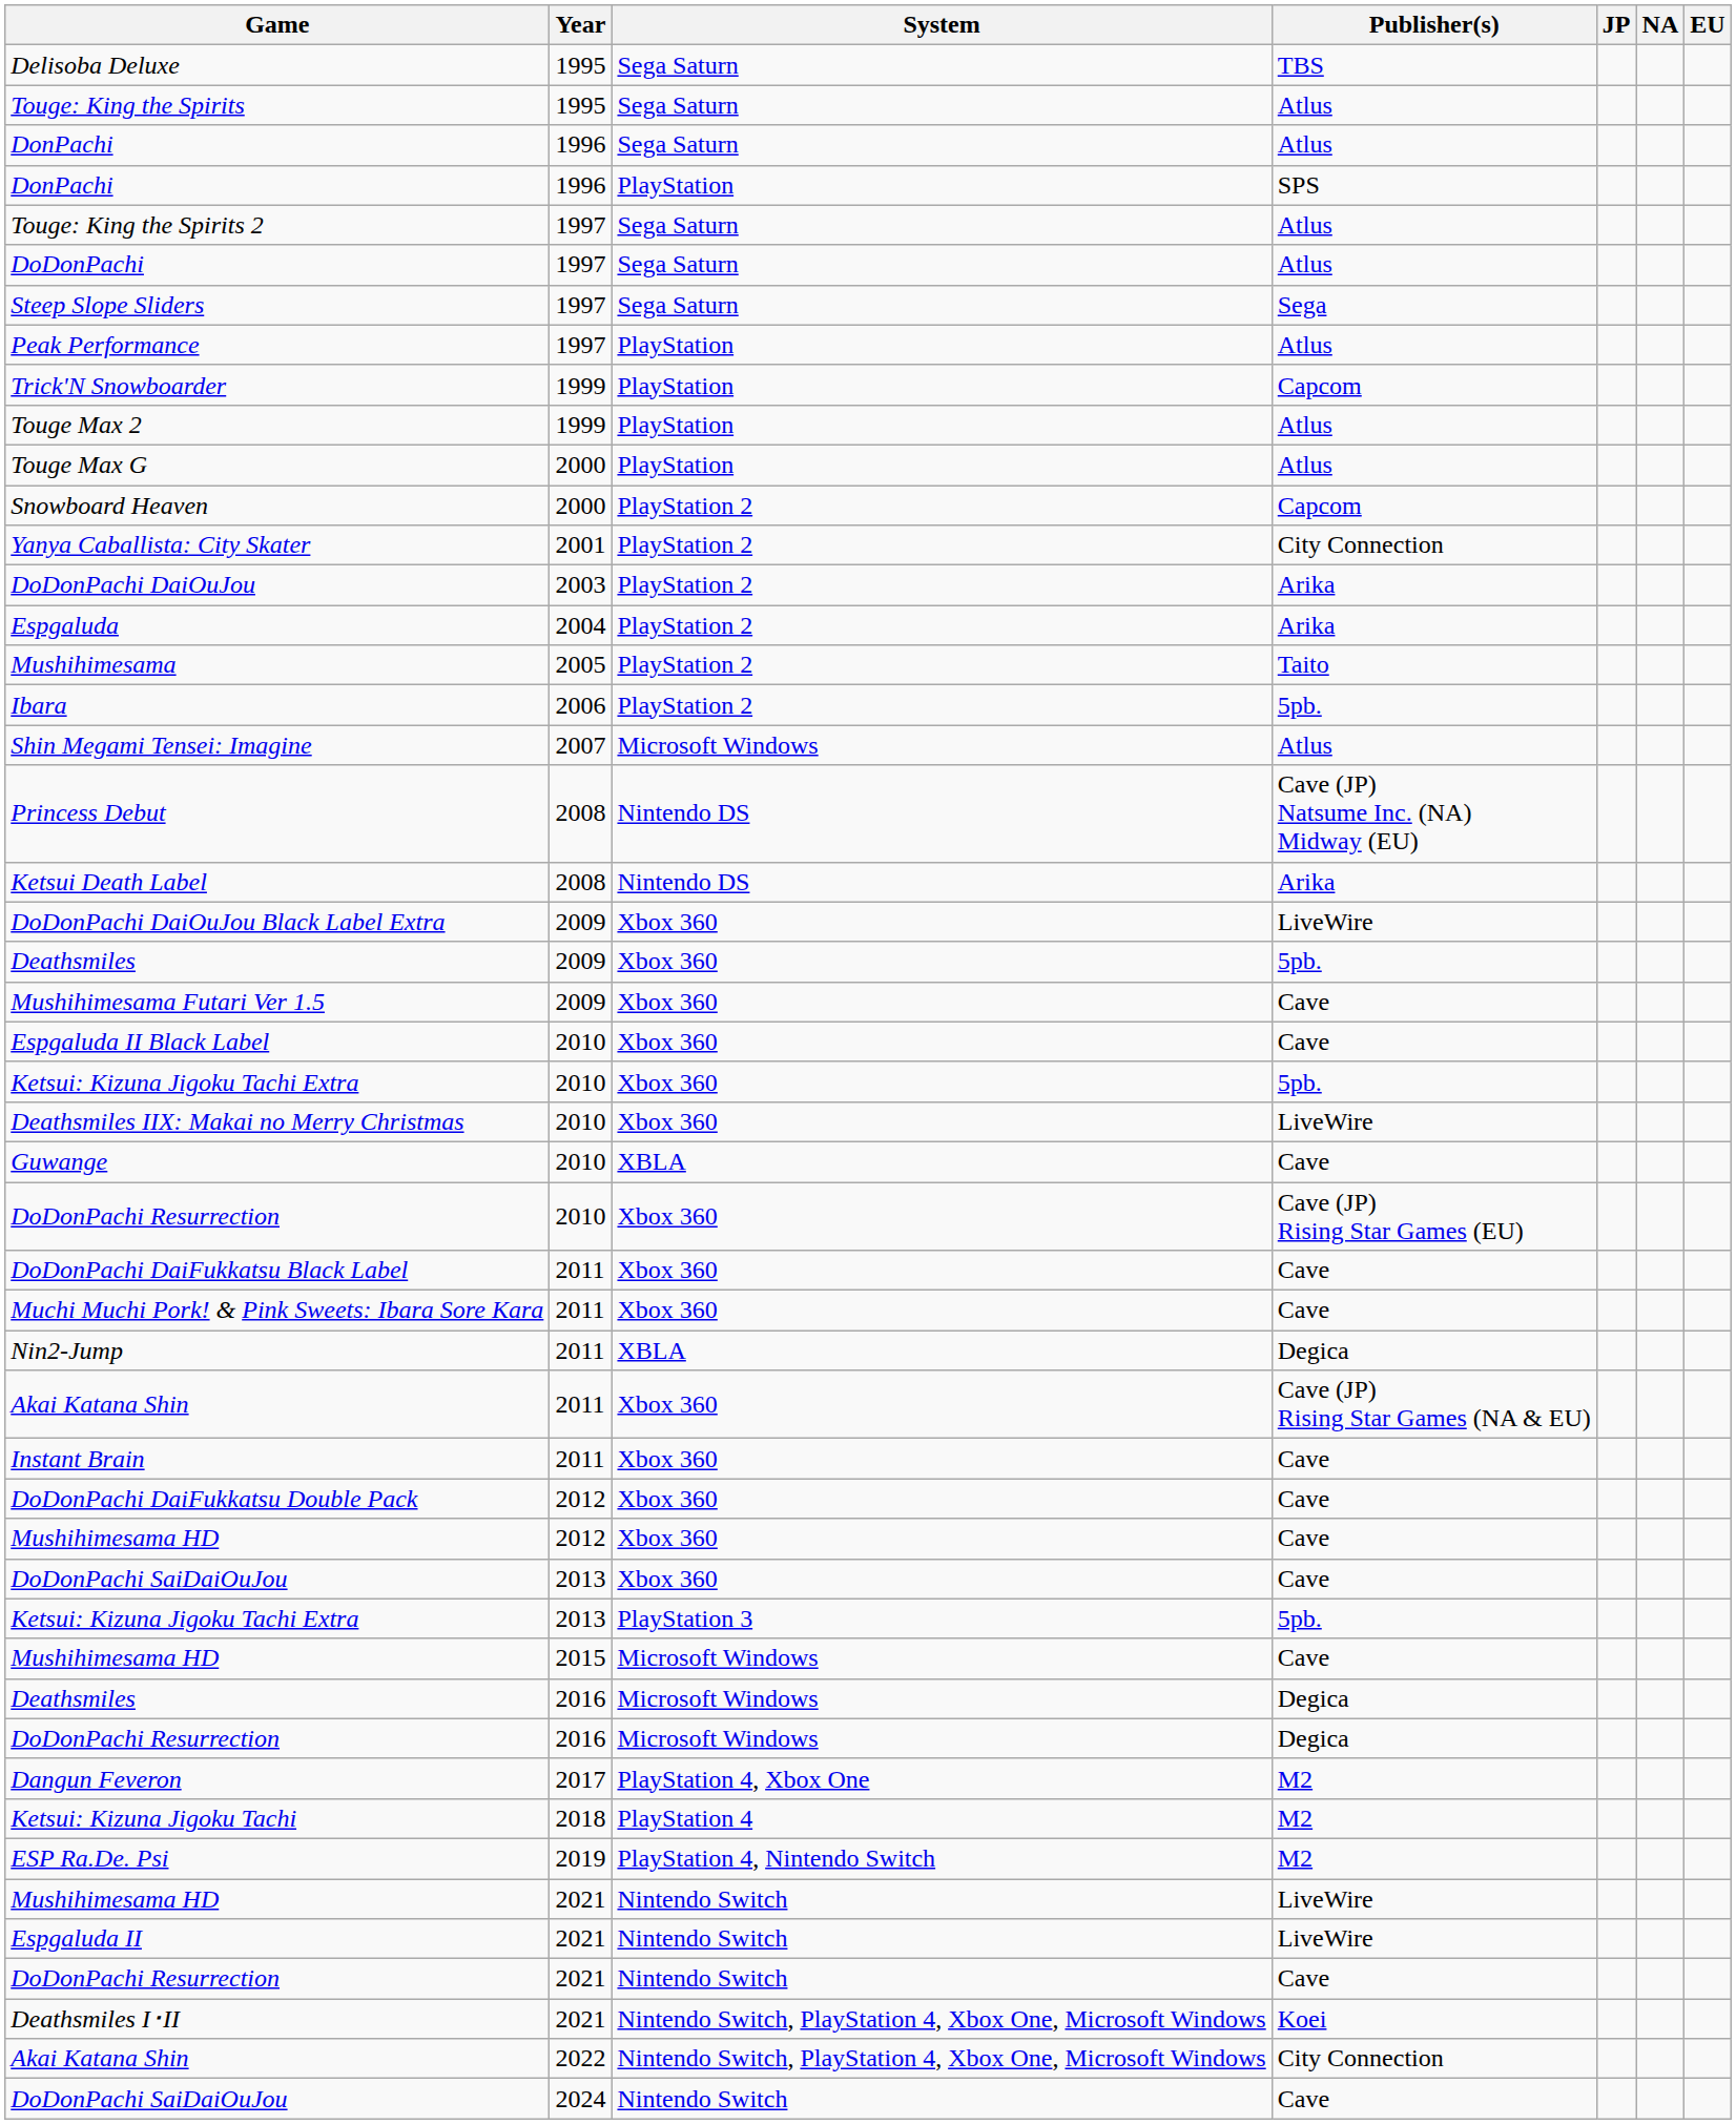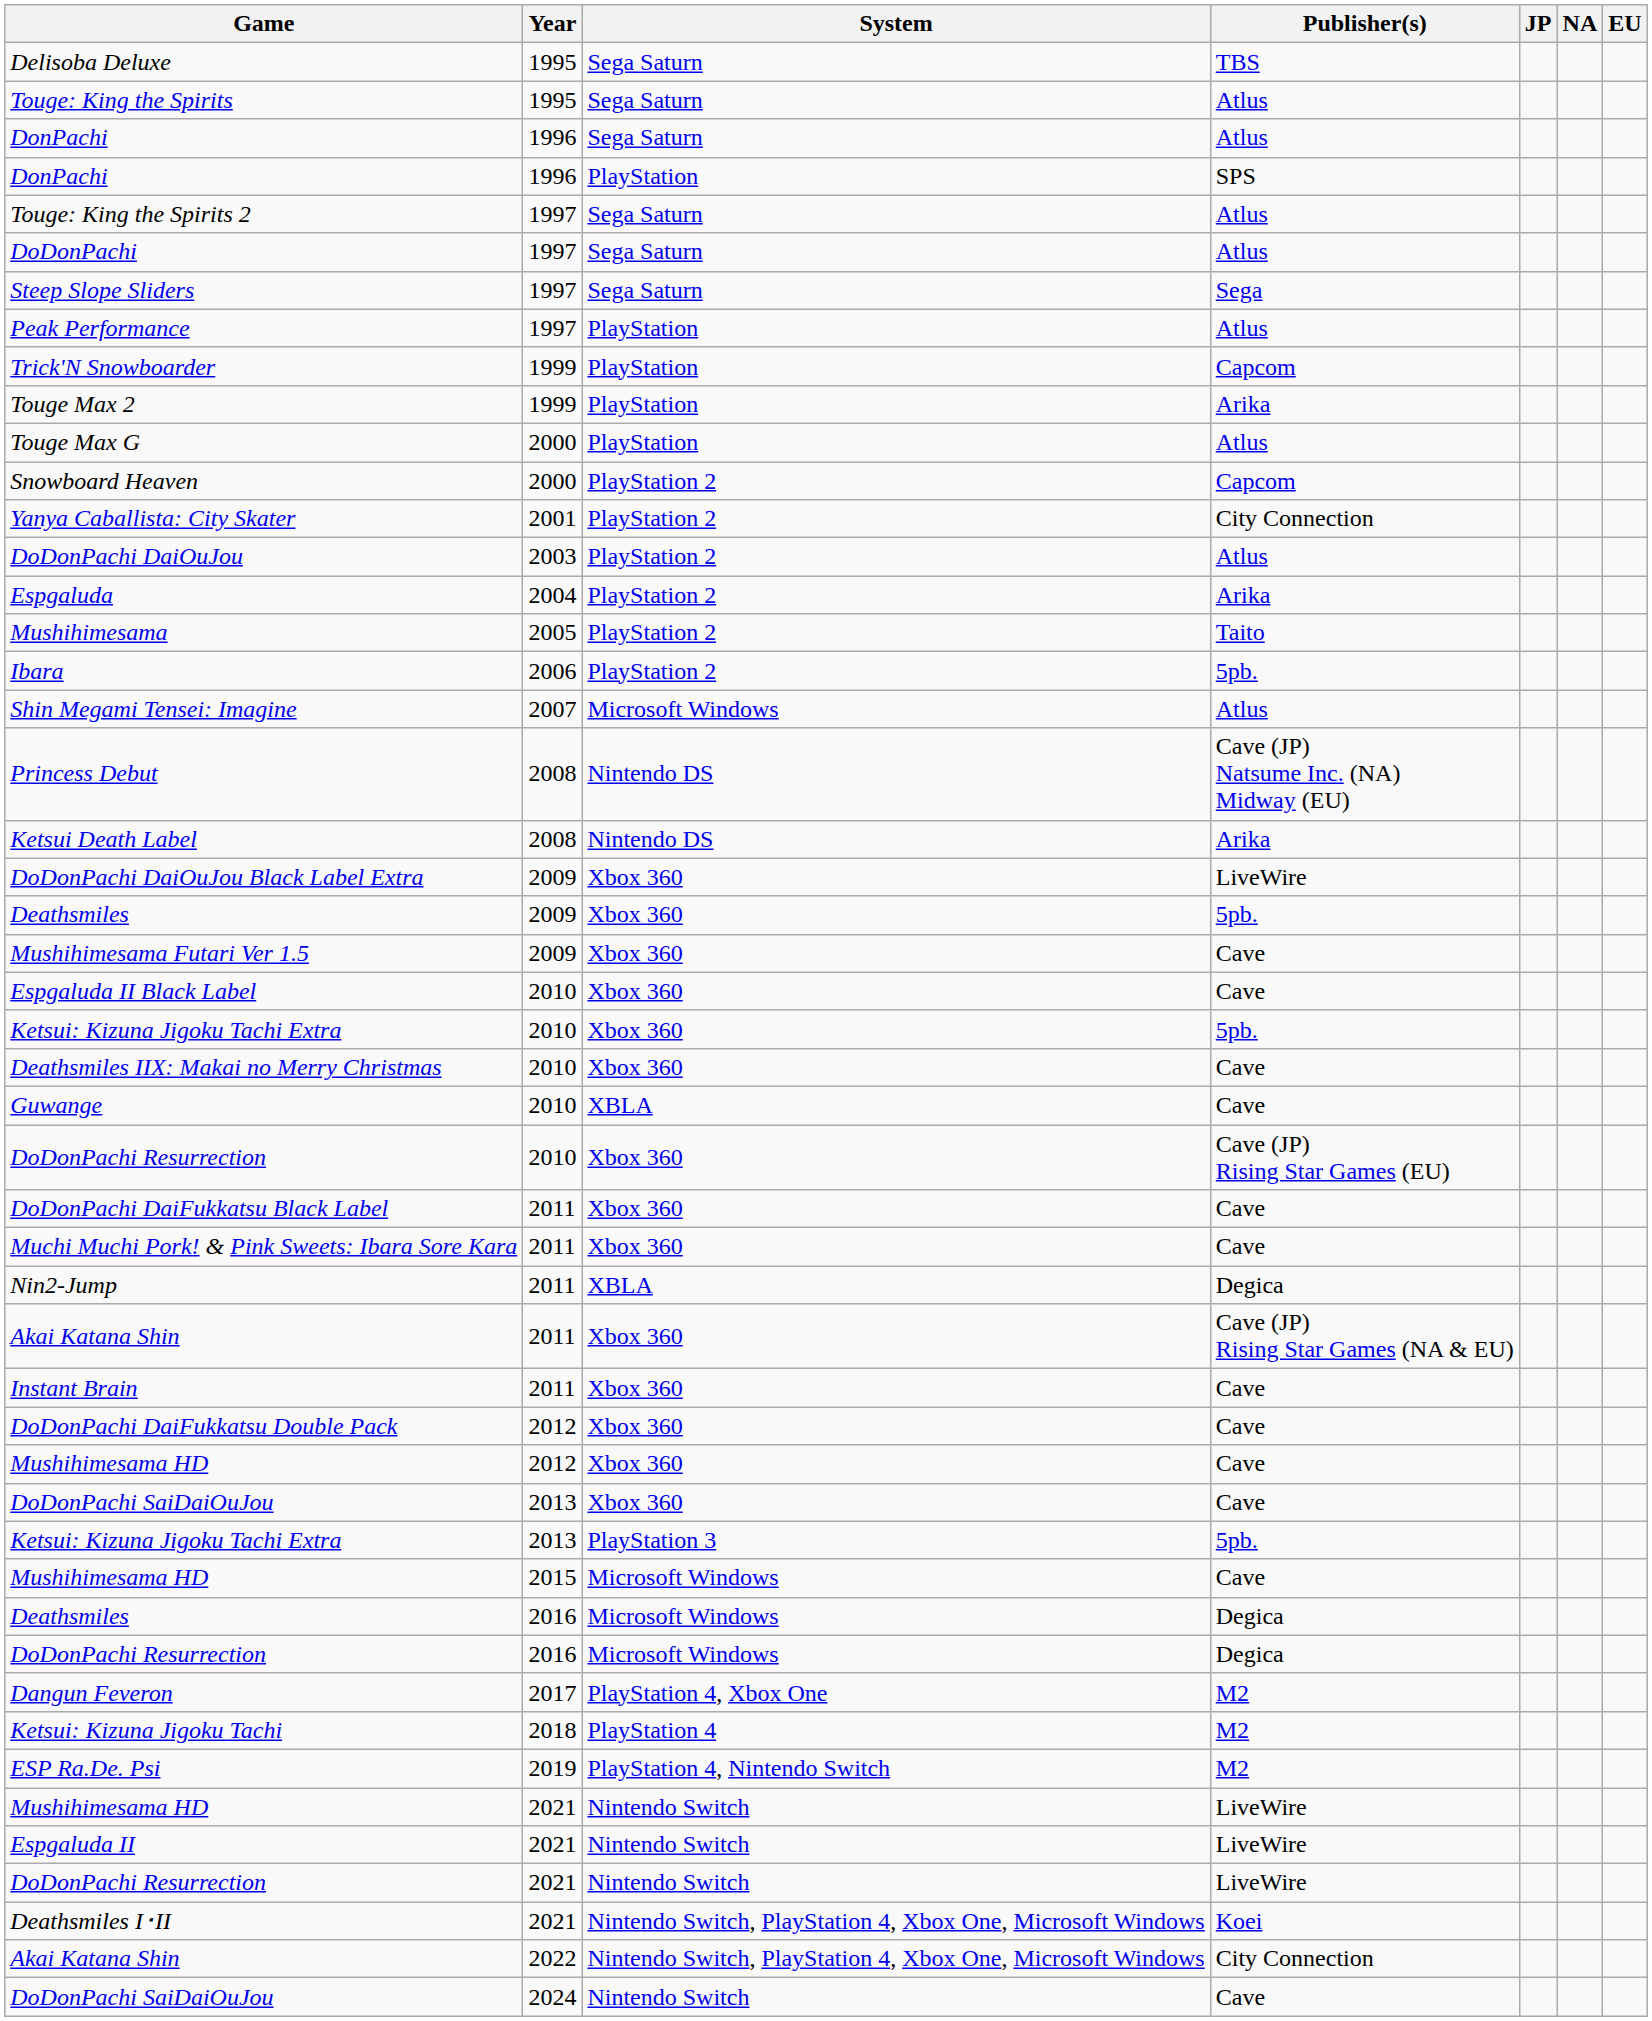Touge Max 2 | Publisher(s): Atlus -> Arika
DoDonPachi DaiOuJou | Publisher(s): Arika -> Atlus
Deathsmiles IIX: Makai no Merry Christmas | Publisher(s): LiveWire -> Cave
DoDonPachi Resurrection / Nintendo Switch | Publisher(s): Cave -> LiveWire
